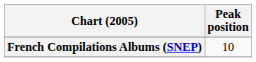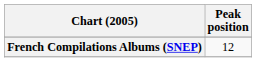French Compilations Albums (SNEP) | Peak position: 10 -> 12
